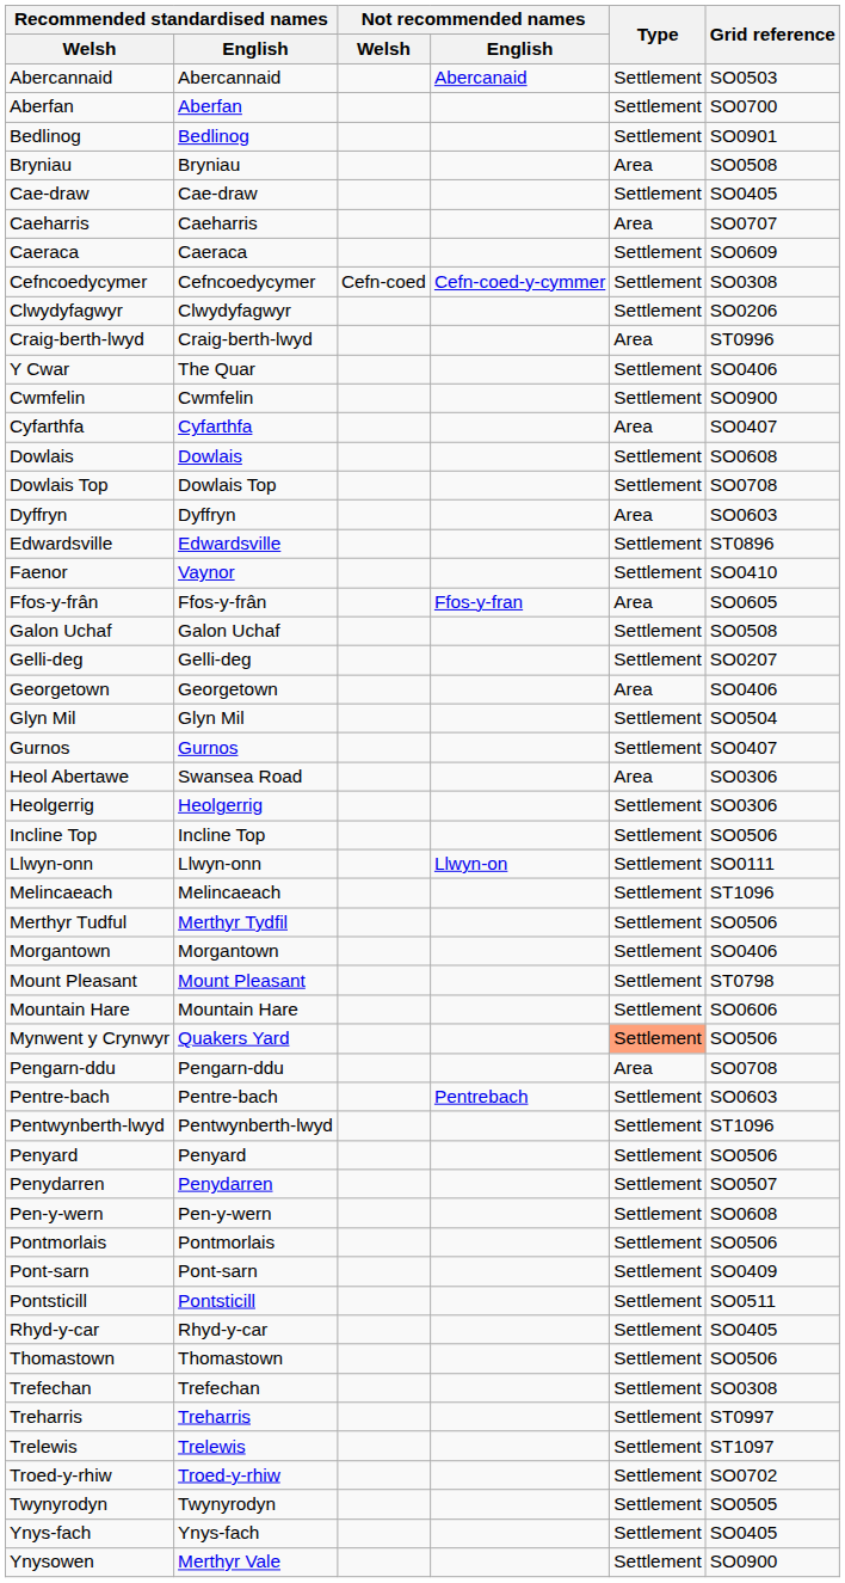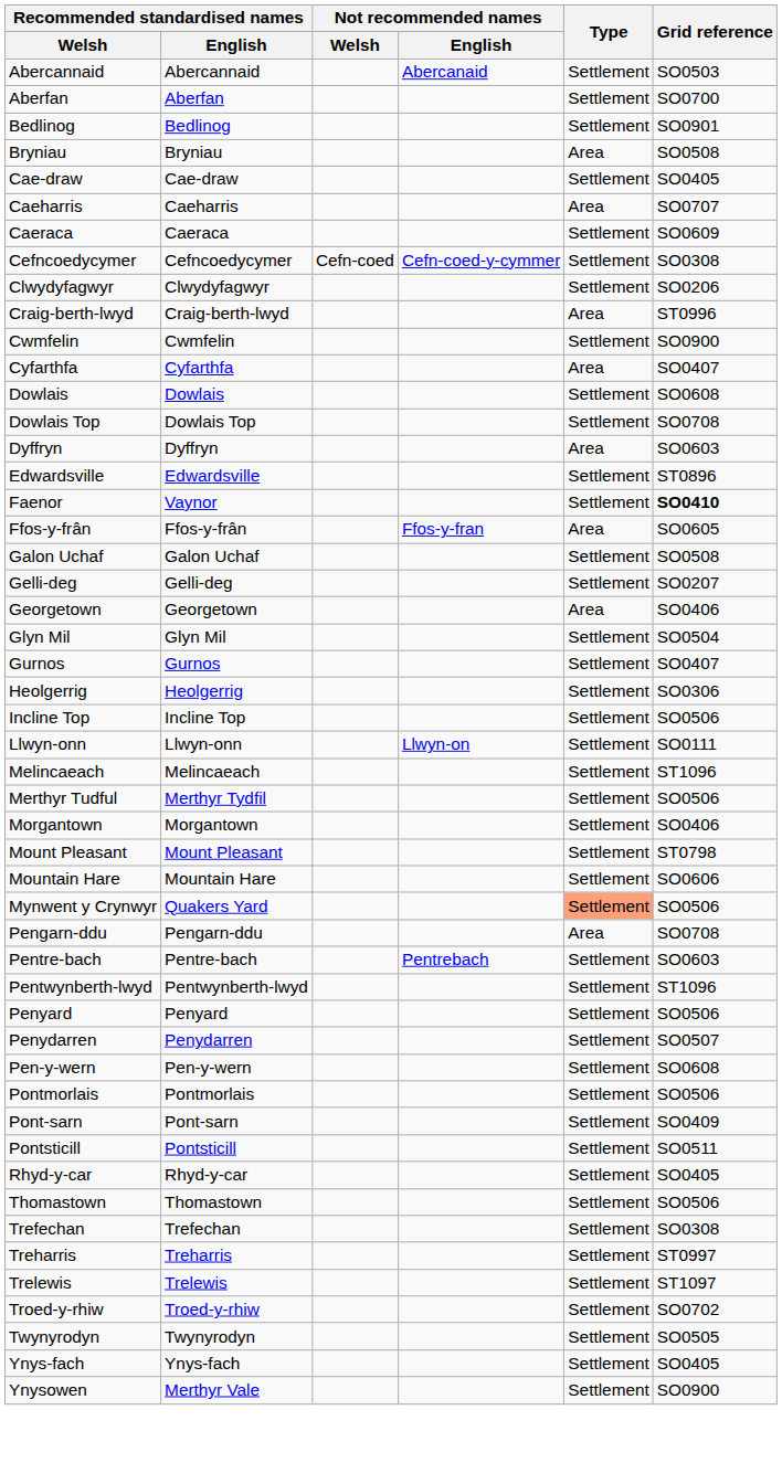- row: Y Cwar | The Quar | Settlement | SO0406
Faenor | Grid reference: normal -> bold
- row: Heol Abertawe | Swansea Road | Area | SO0306
